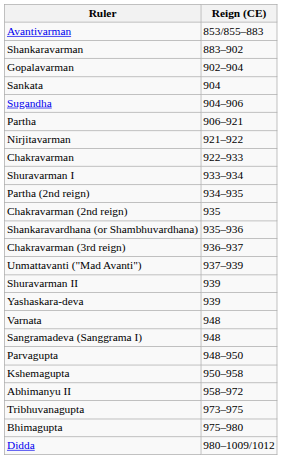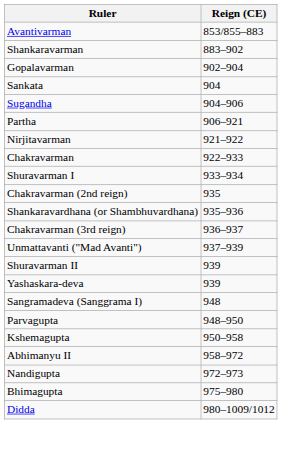- row: Partha (2nd reign) | 934–935
- row: Varnata | 948
+ row: Nandigupta | 972–973
- row: Tribhuvanagupta | 973–975
